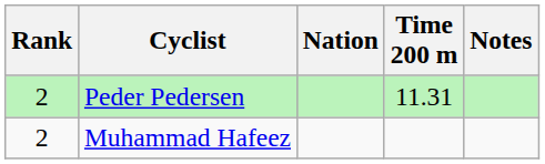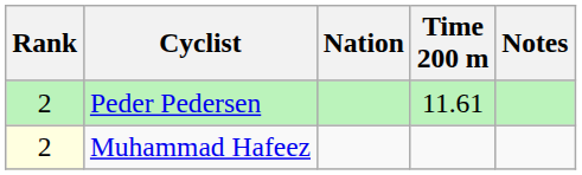Peder Pedersen | Time 200 m: 11.31 -> 11.61
Muhammad Hafeez | Rank: no background -> lightyellow background
